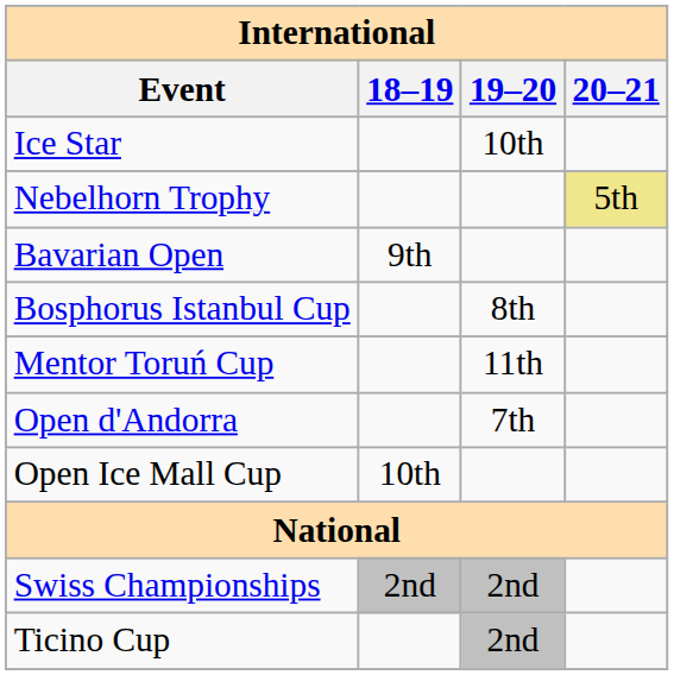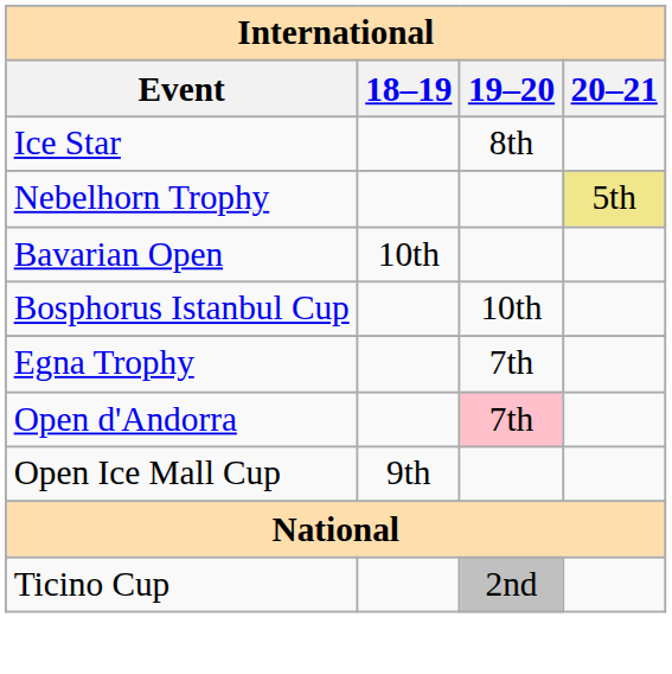Ice Star | 19–20: 10th -> 8th
Bavarian Open | 18–19: 9th -> 10th
Bosphorus Istanbul Cup | 19–20: 8th -> 10th
+ row: Egna Trophy | 7th
- row: Mentor Toruń Cup | 11th
Open d'Andorra | 19–20: no background -> pink background
Open Ice Mall Cup | 18–19: 10th -> 9th
- row: Swiss Championships | 2nd | 2nd
